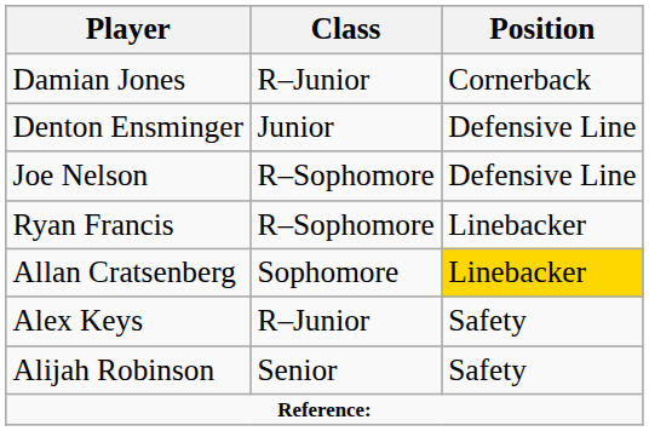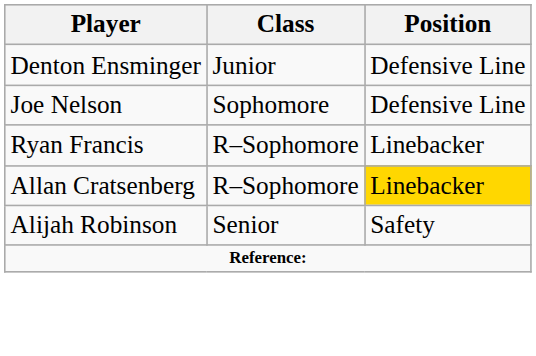- row: Damian Jones | R–Junior | Cornerback
Joe Nelson | Class: R–Sophomore -> Sophomore
Allan Cratsenberg | Class: Sophomore -> R–Sophomore
- row: Alex Keys | R–Junior | Safety
